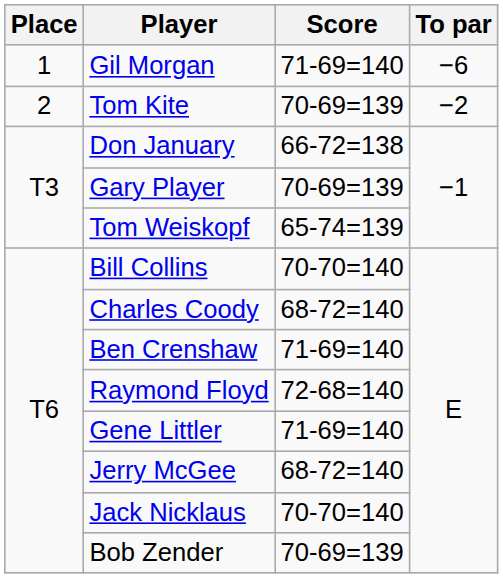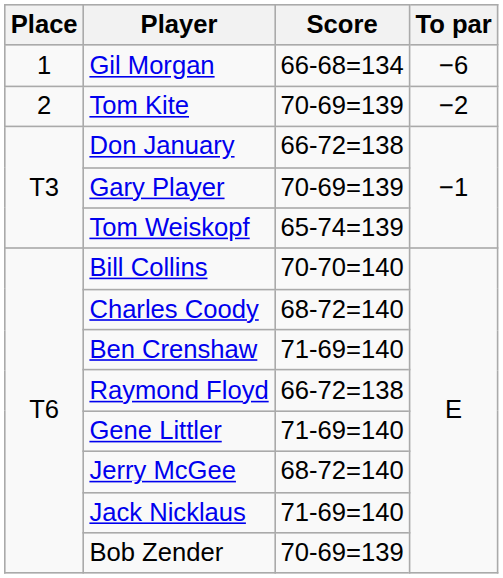Gil Morgan | Score: 71-69=140 -> 66-68=134
Raymond Floyd | Score: 72-68=140 -> 66-72=138
Jack Nicklaus | Score: 70-70=140 -> 71-69=140
